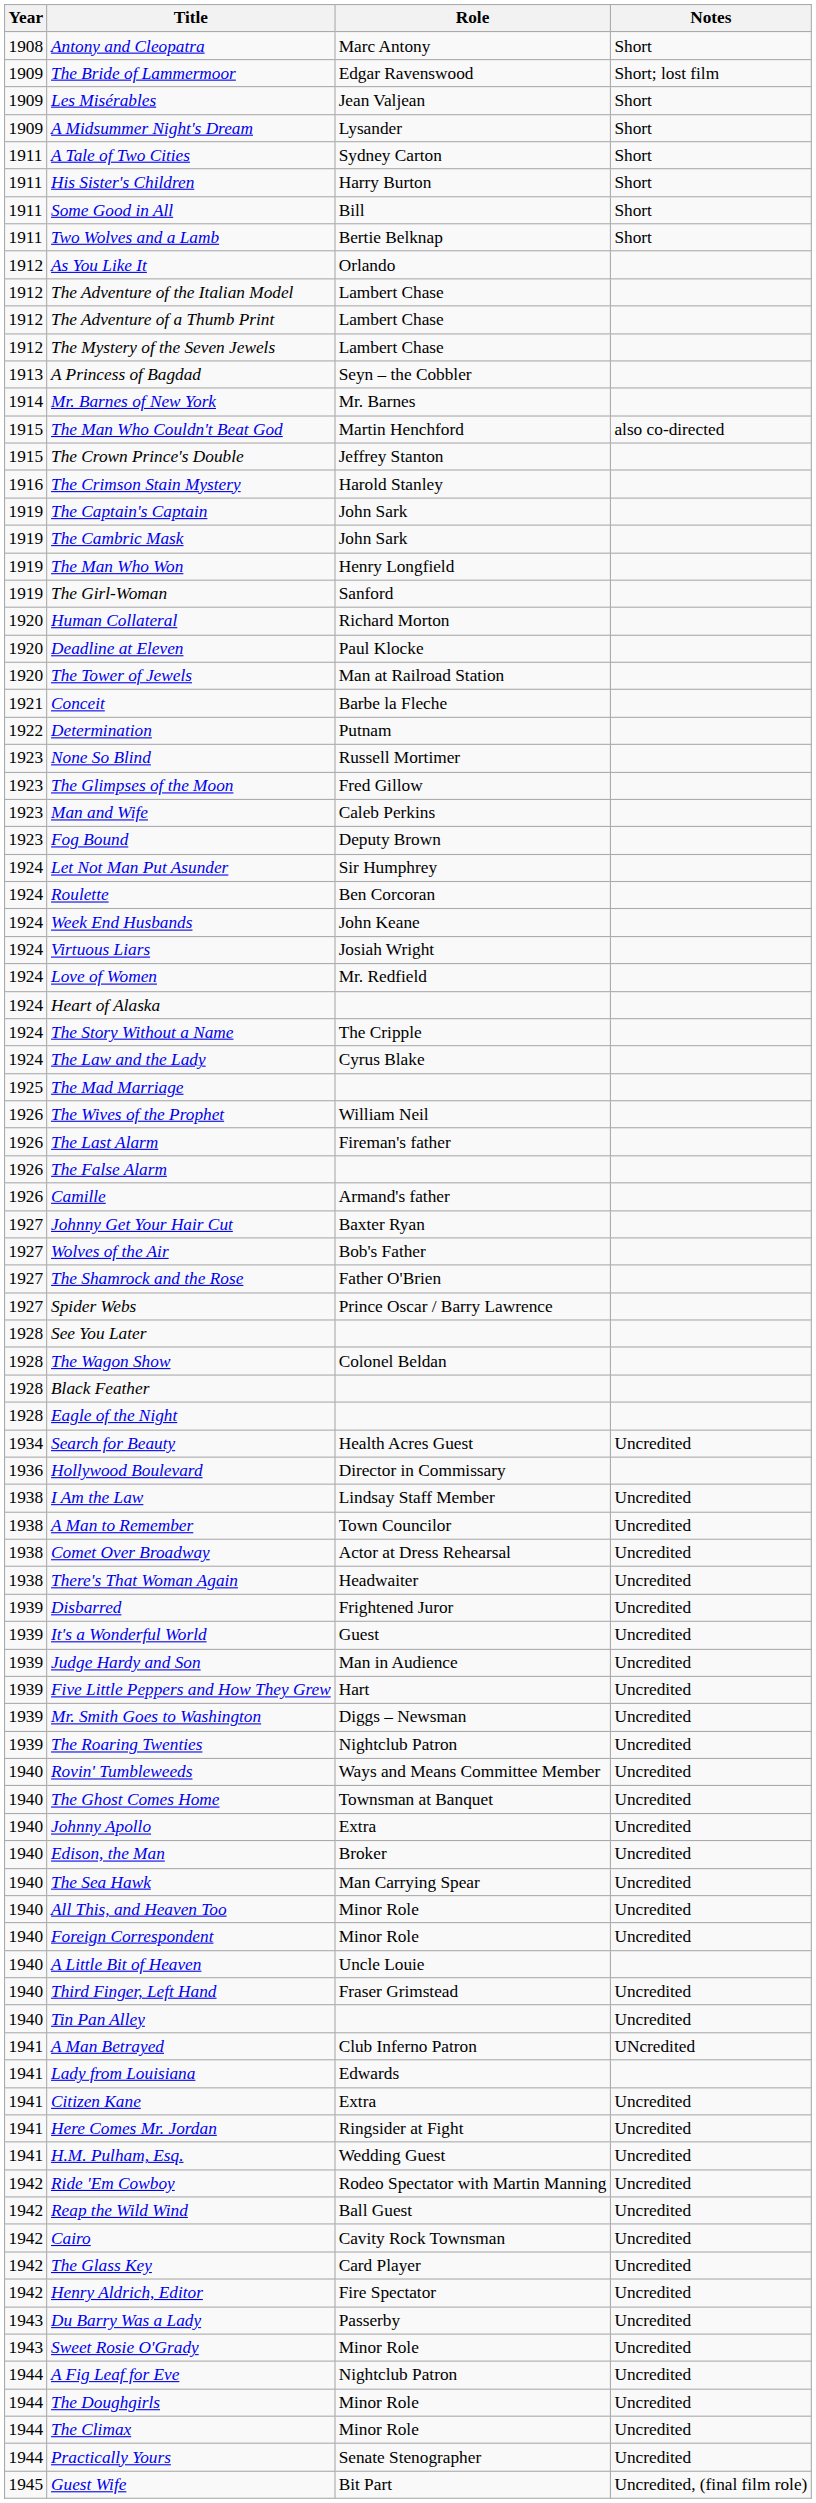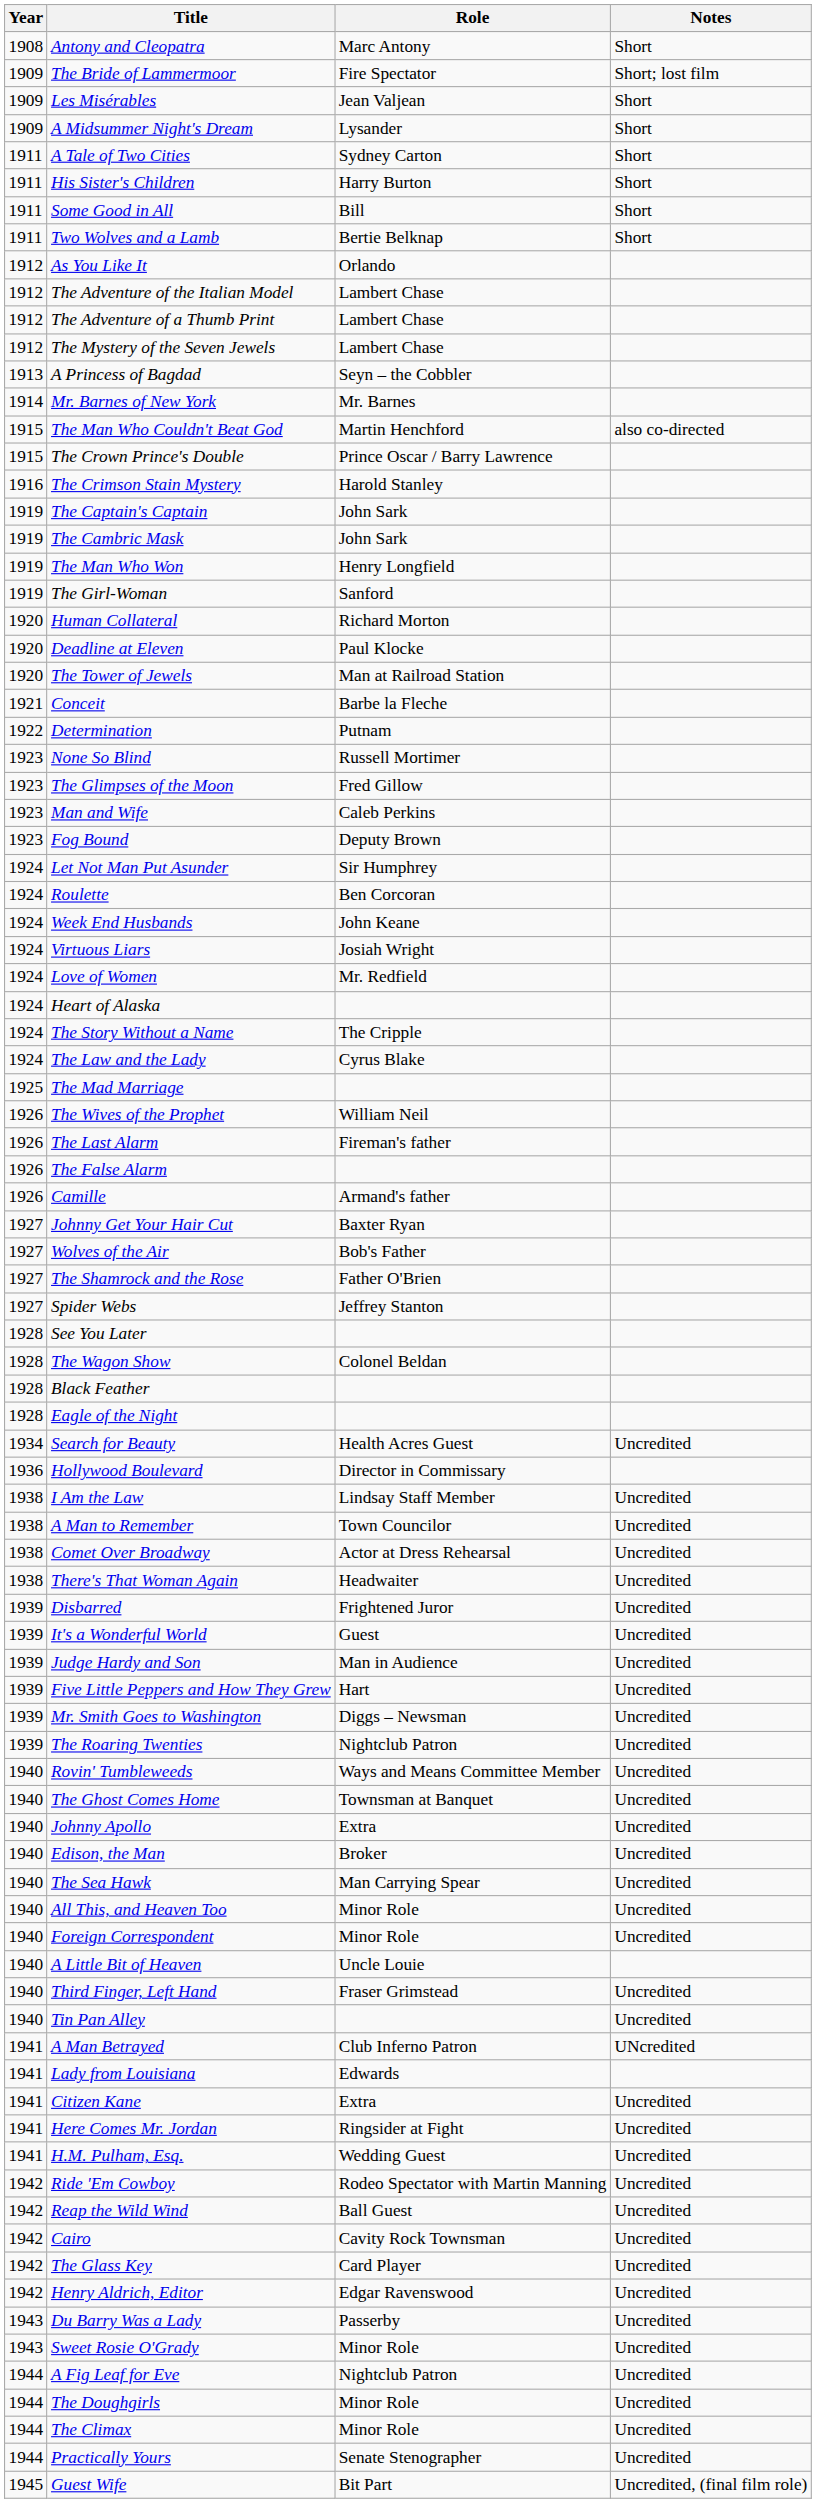The Bride of Lammermoor | Role: Edgar Ravenswood -> Fire Spectator
The Crown Prince's Double | Role: Jeffrey Stanton -> Prince Oscar / Barry Lawrence
Spider Webs | Role: Prince Oscar / Barry Lawrence -> Jeffrey Stanton
Henry Aldrich, Editor | Role: Fire Spectator -> Edgar Ravenswood
